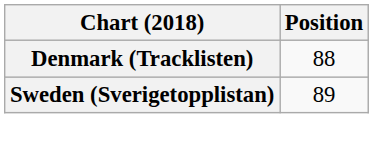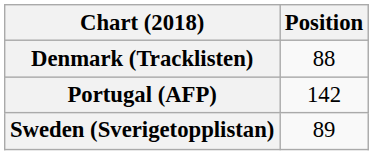+ row: Portugal (AFP) | 142
